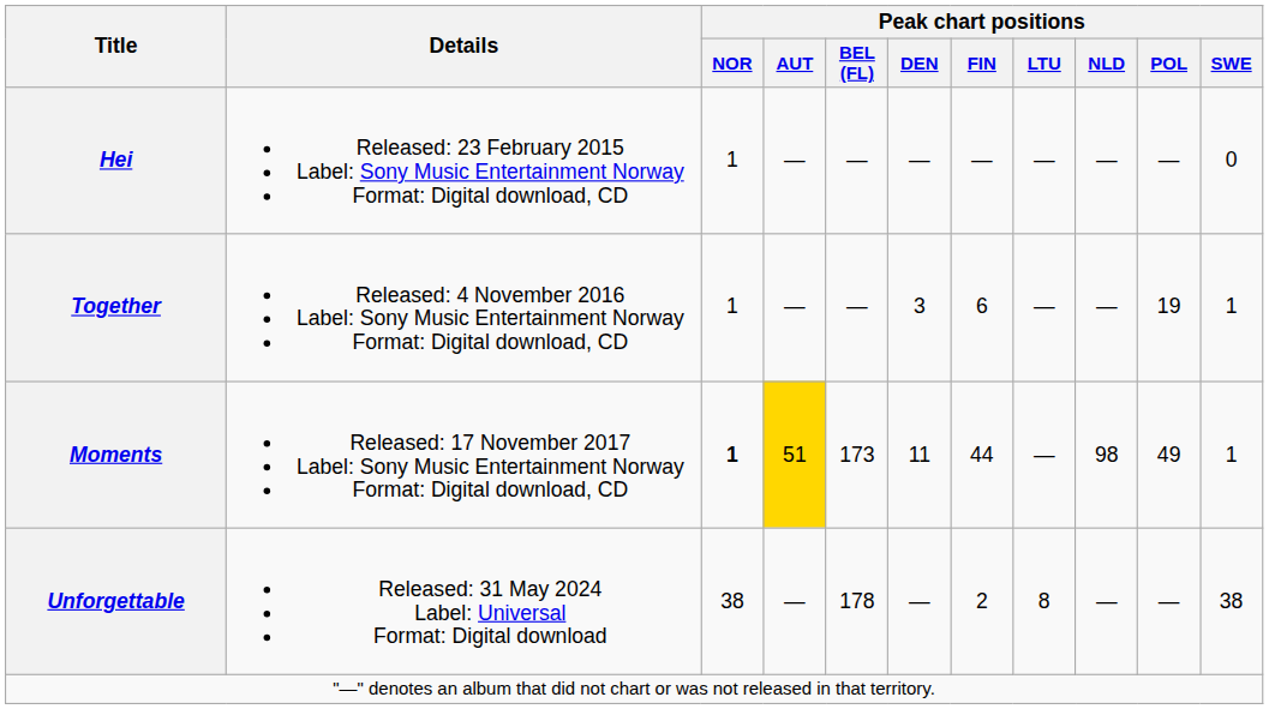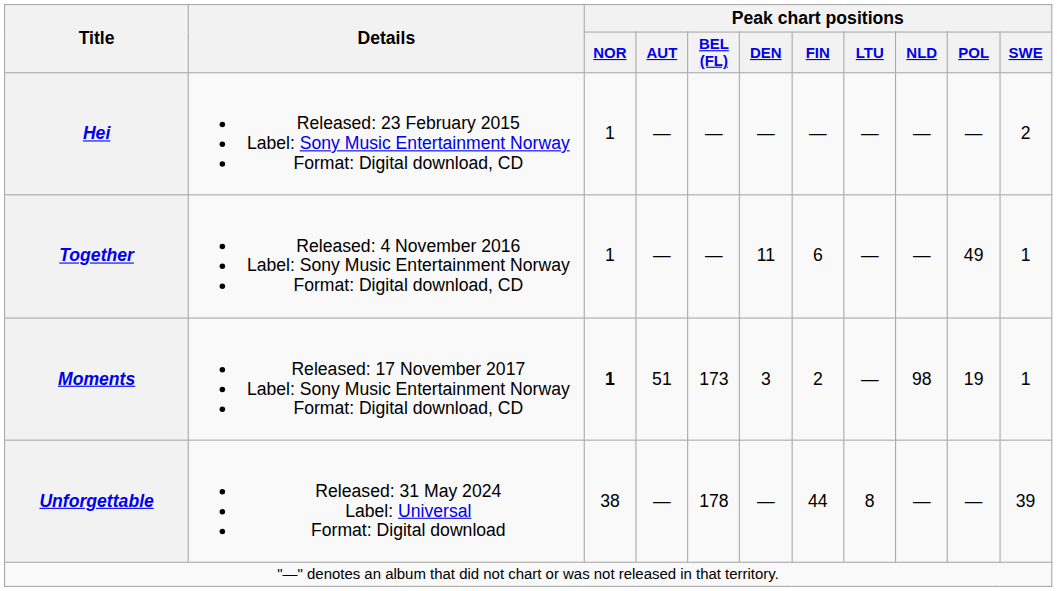Hei | Peak chart positions / SWE: 0 -> 2
Together | Peak chart positions / DEN: 3 -> 11
Together | Peak chart positions / POL: 19 -> 49
Moments | Peak chart positions / AUT: gold background -> no background
Moments | Peak chart positions / DEN: 11 -> 3
Moments | Peak chart positions / FIN: 44 -> 2
Moments | Peak chart positions / POL: 49 -> 19
Unforgettable | Peak chart positions / FIN: 2 -> 44
Unforgettable | Peak chart positions / SWE: 38 -> 39
